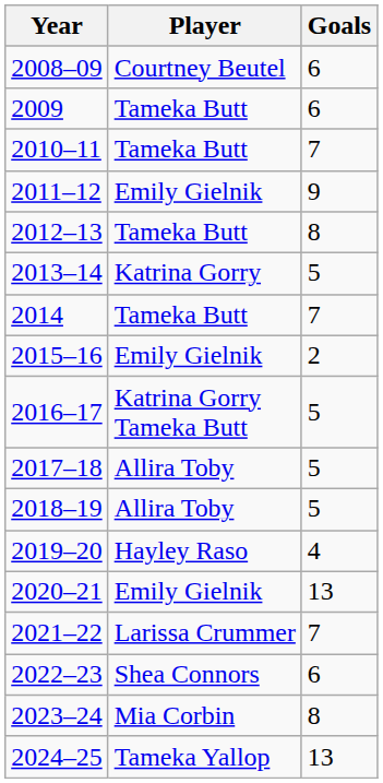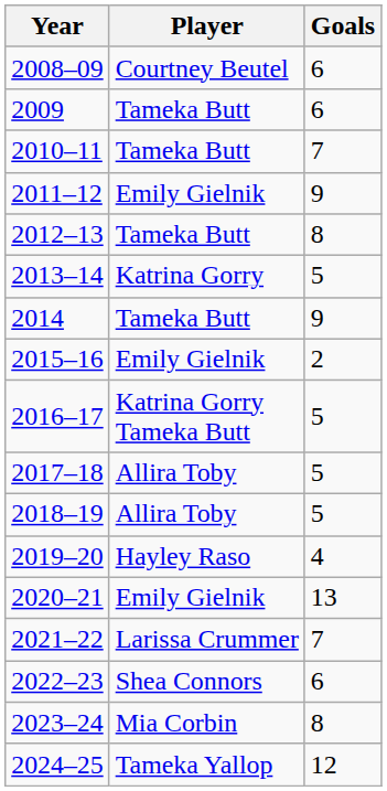2014 | Goals: 7 -> 9
2024–25 | Goals: 13 -> 12
